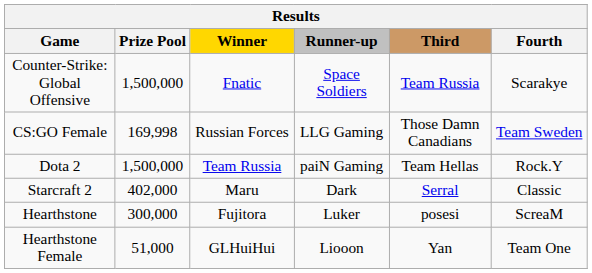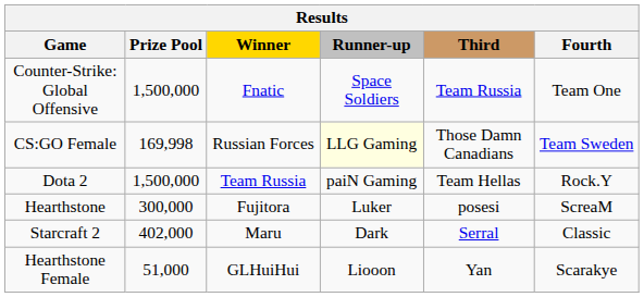Counter-Strike: Global Offensive | Fourth: Scarakye -> Team One
CS:GO Female | Runner-up: no background -> lightyellow background
rows swapped: Starcraft 2 <-> Hearthstone
Hearthstone Female | Fourth: Team One -> Scarakye
